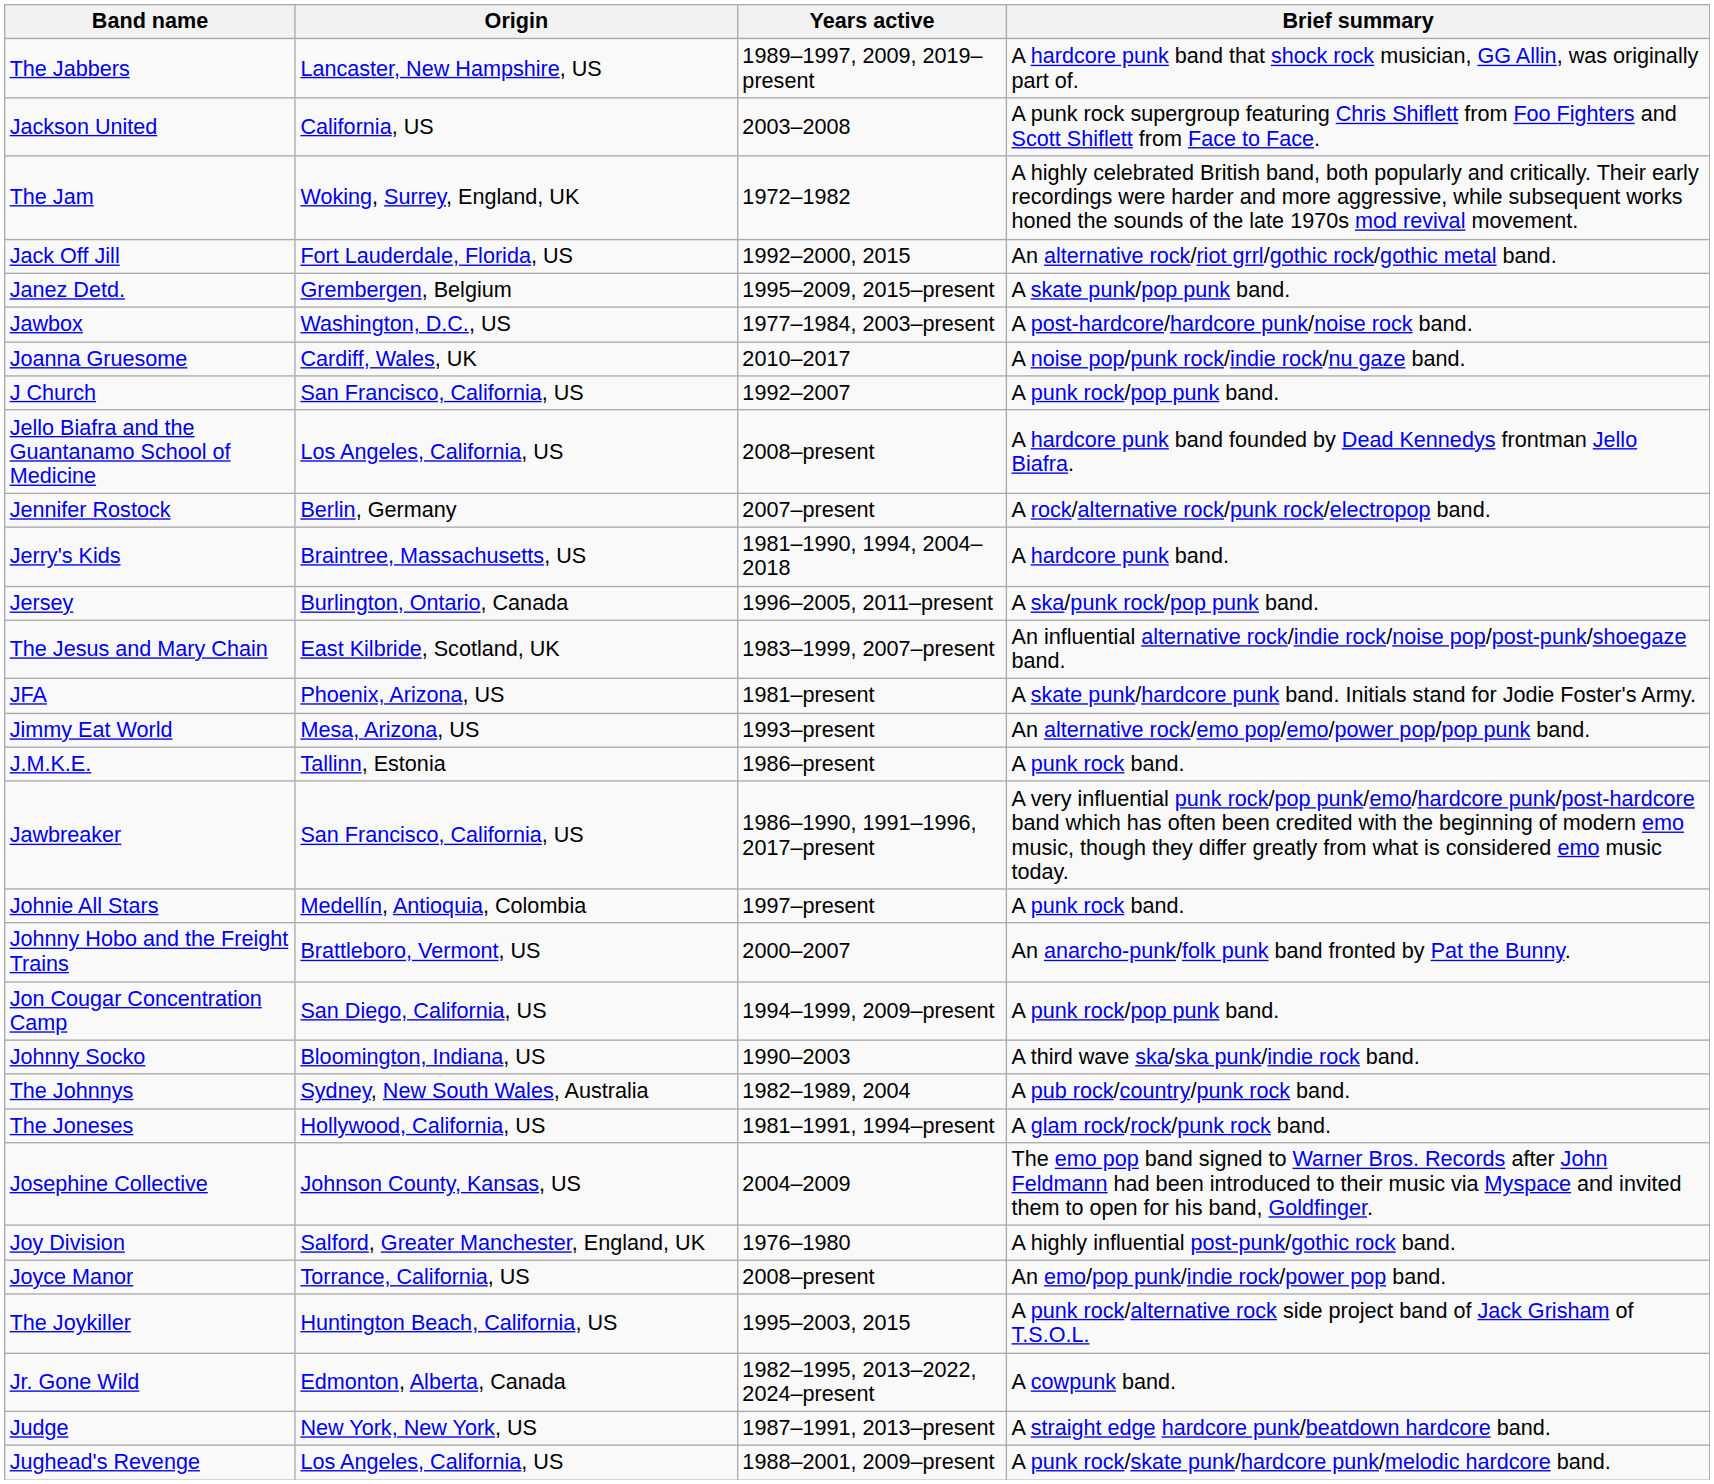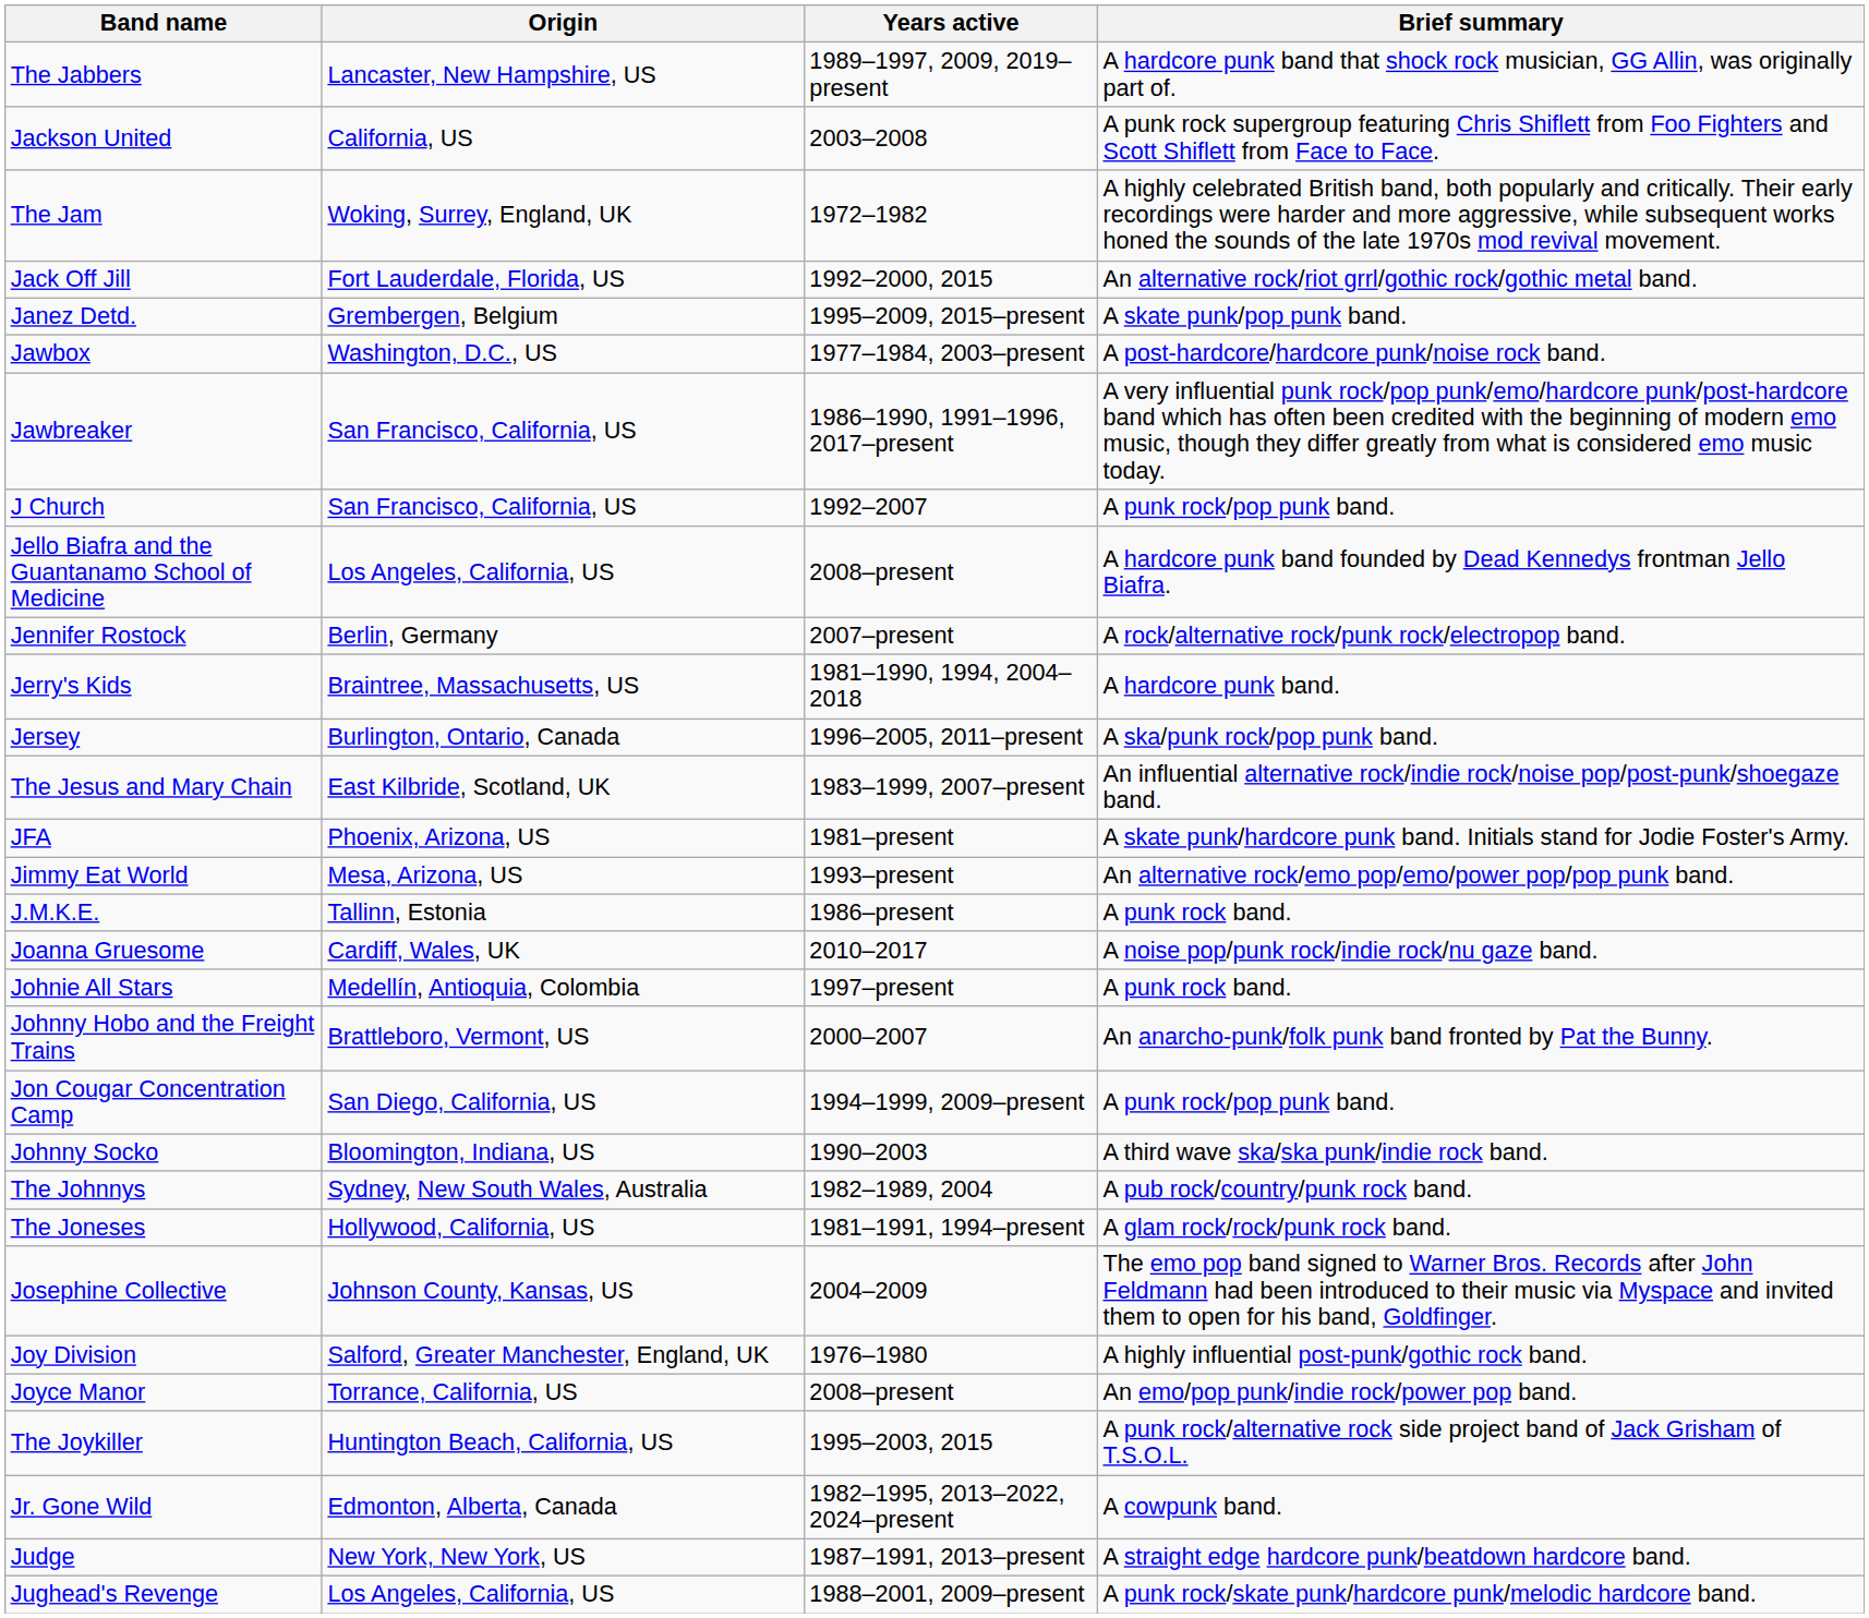rows swapped: Jawbreaker <-> Joanna Gruesome
